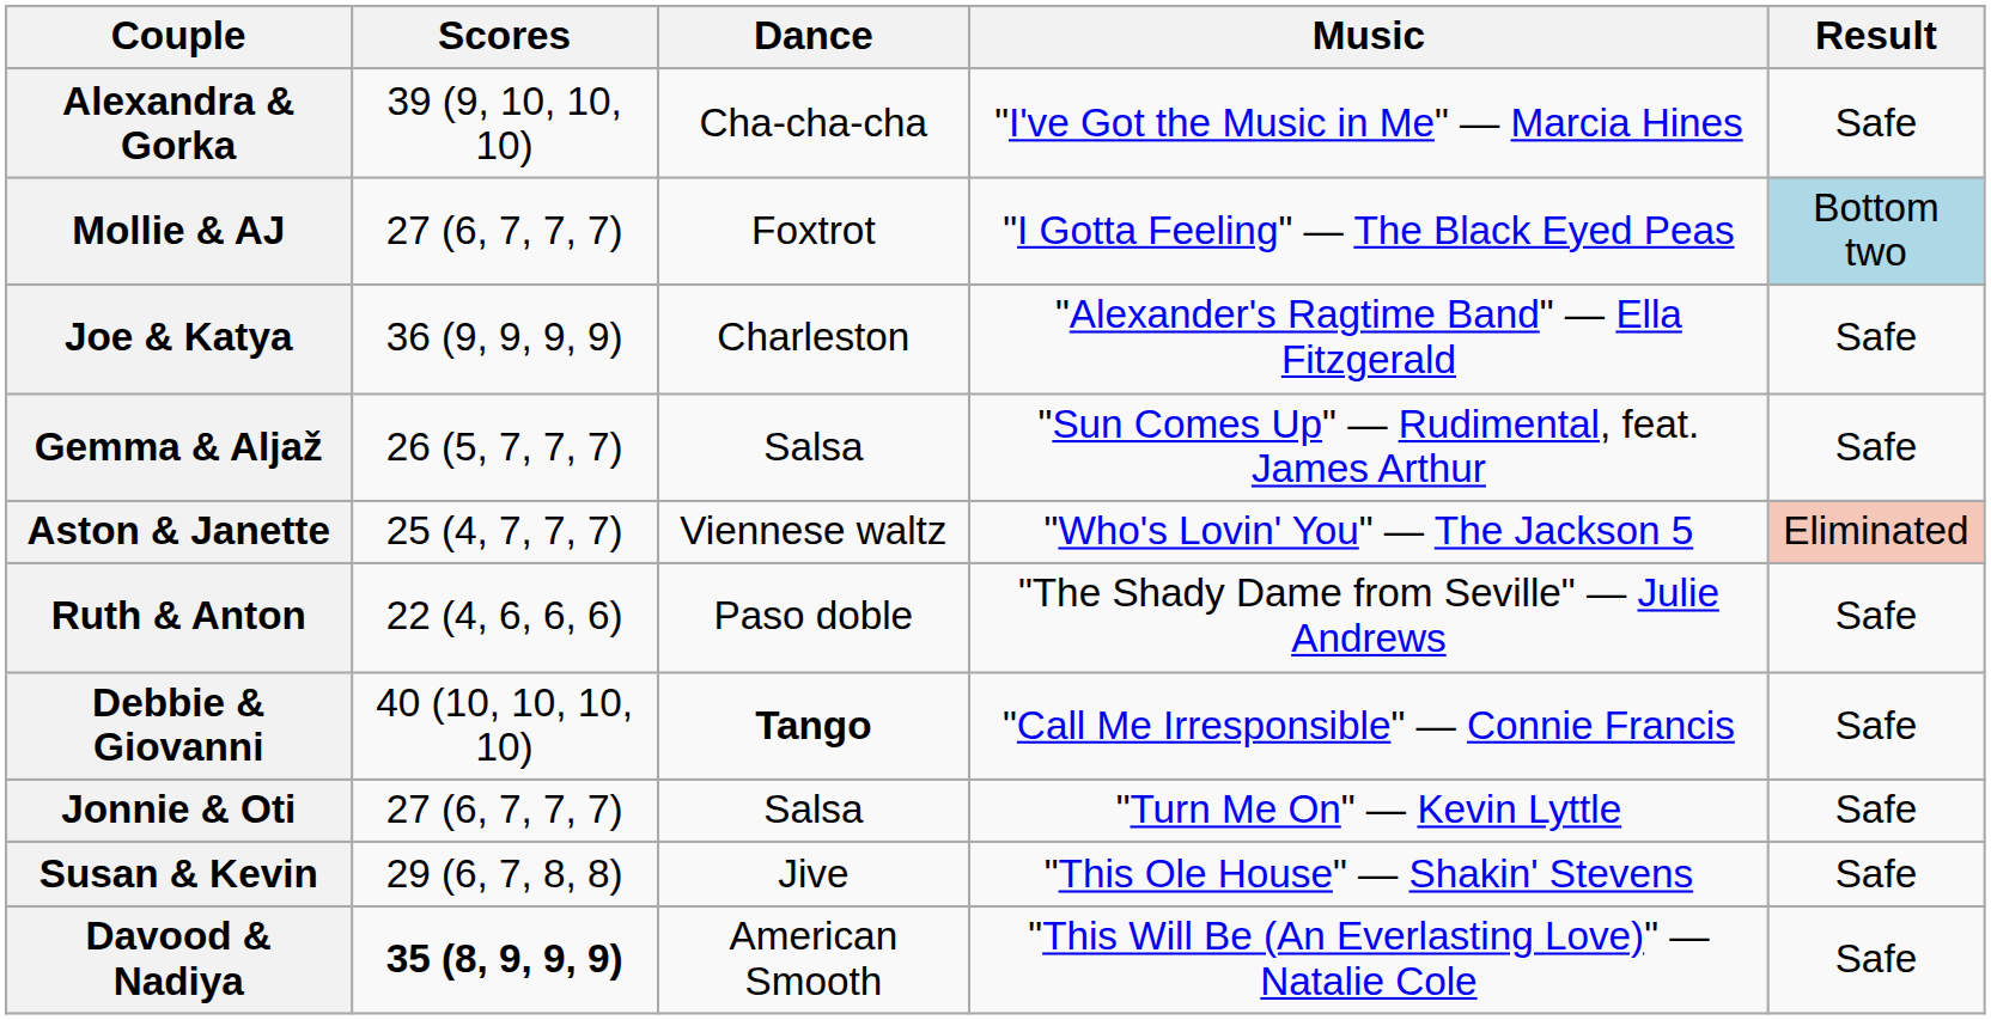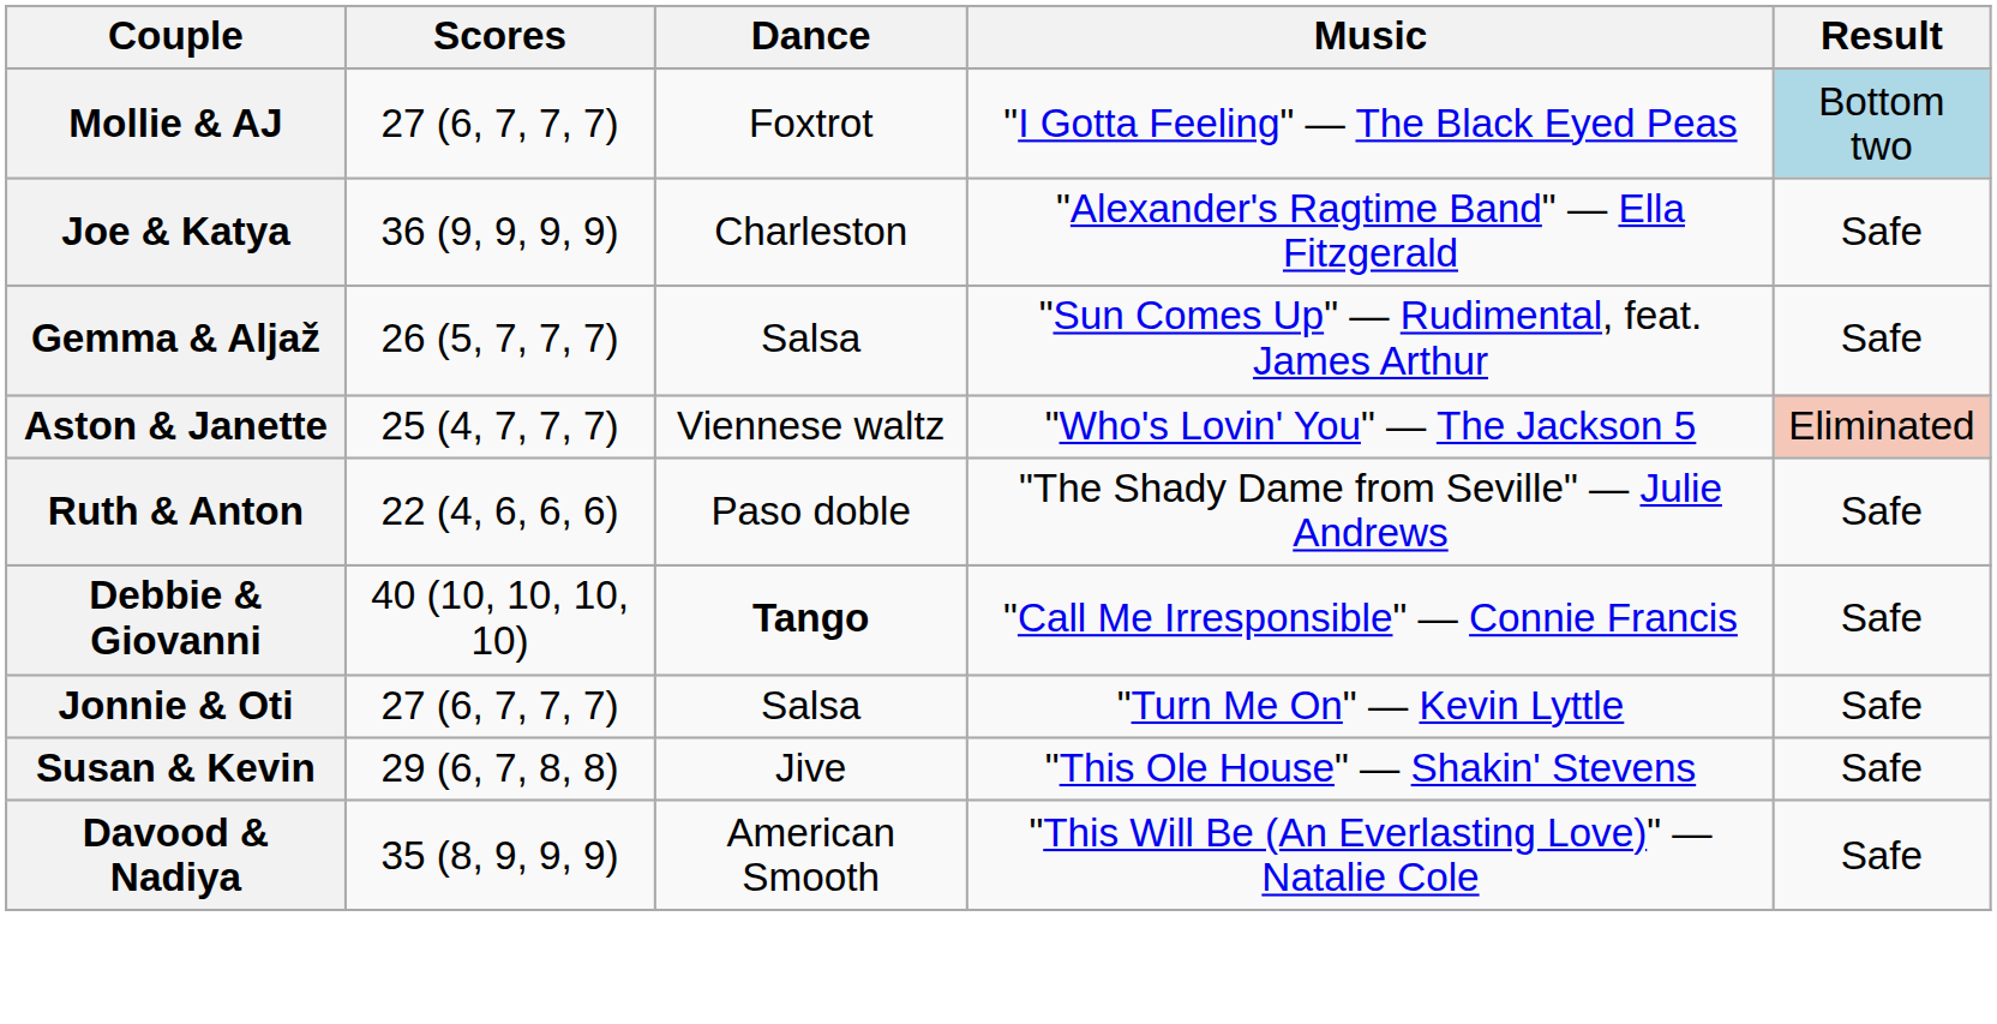- row: Alexandra & Gorka | 39 (9, 10, 10, 10) | Cha-cha-cha | "I've Got the Music in Me" — Marcia Hines | Safe
Davood & Nadiya | Scores: bold -> normal
